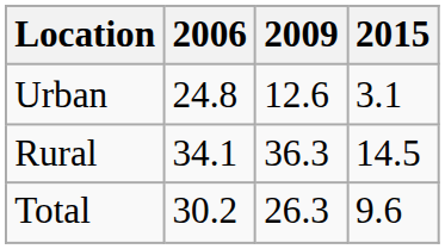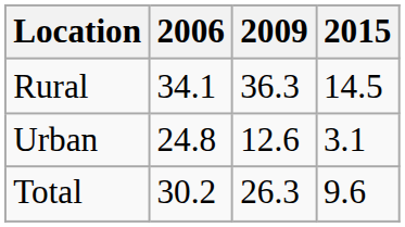rows swapped: Rural <-> Urban
